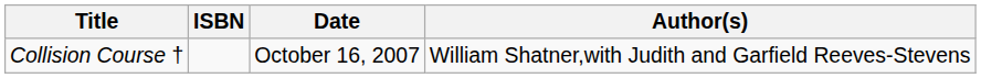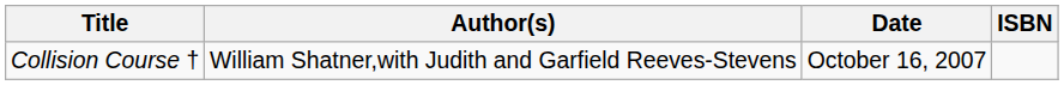columns swapped: Author(s) <-> ISBN
